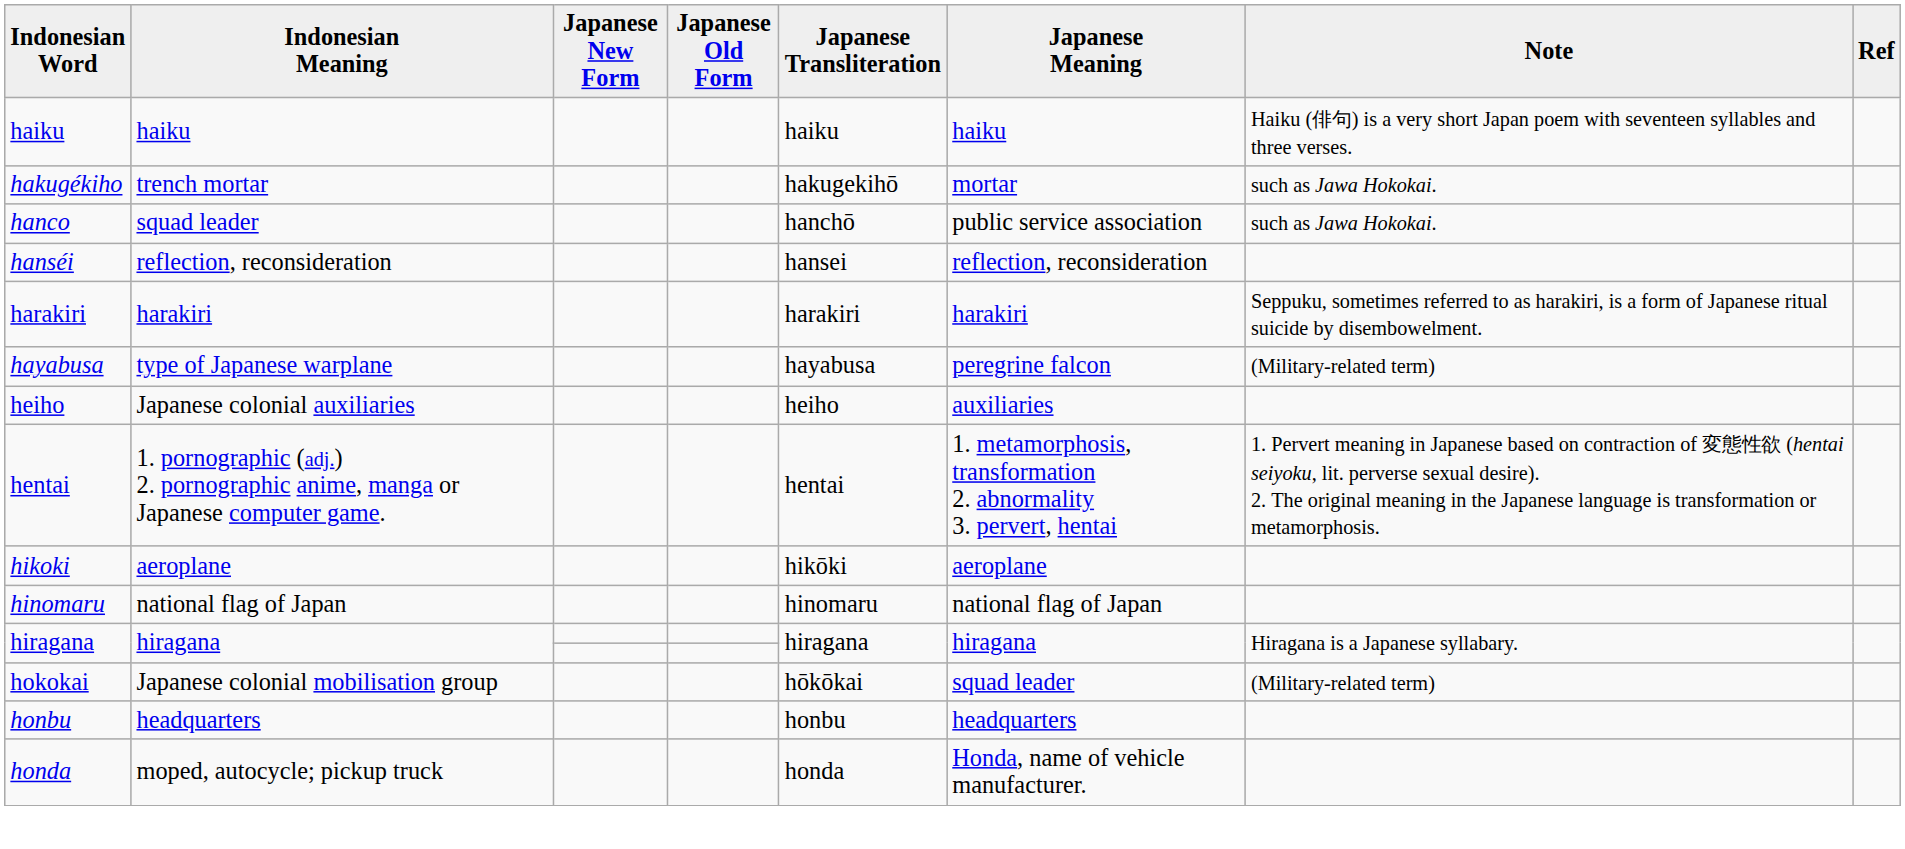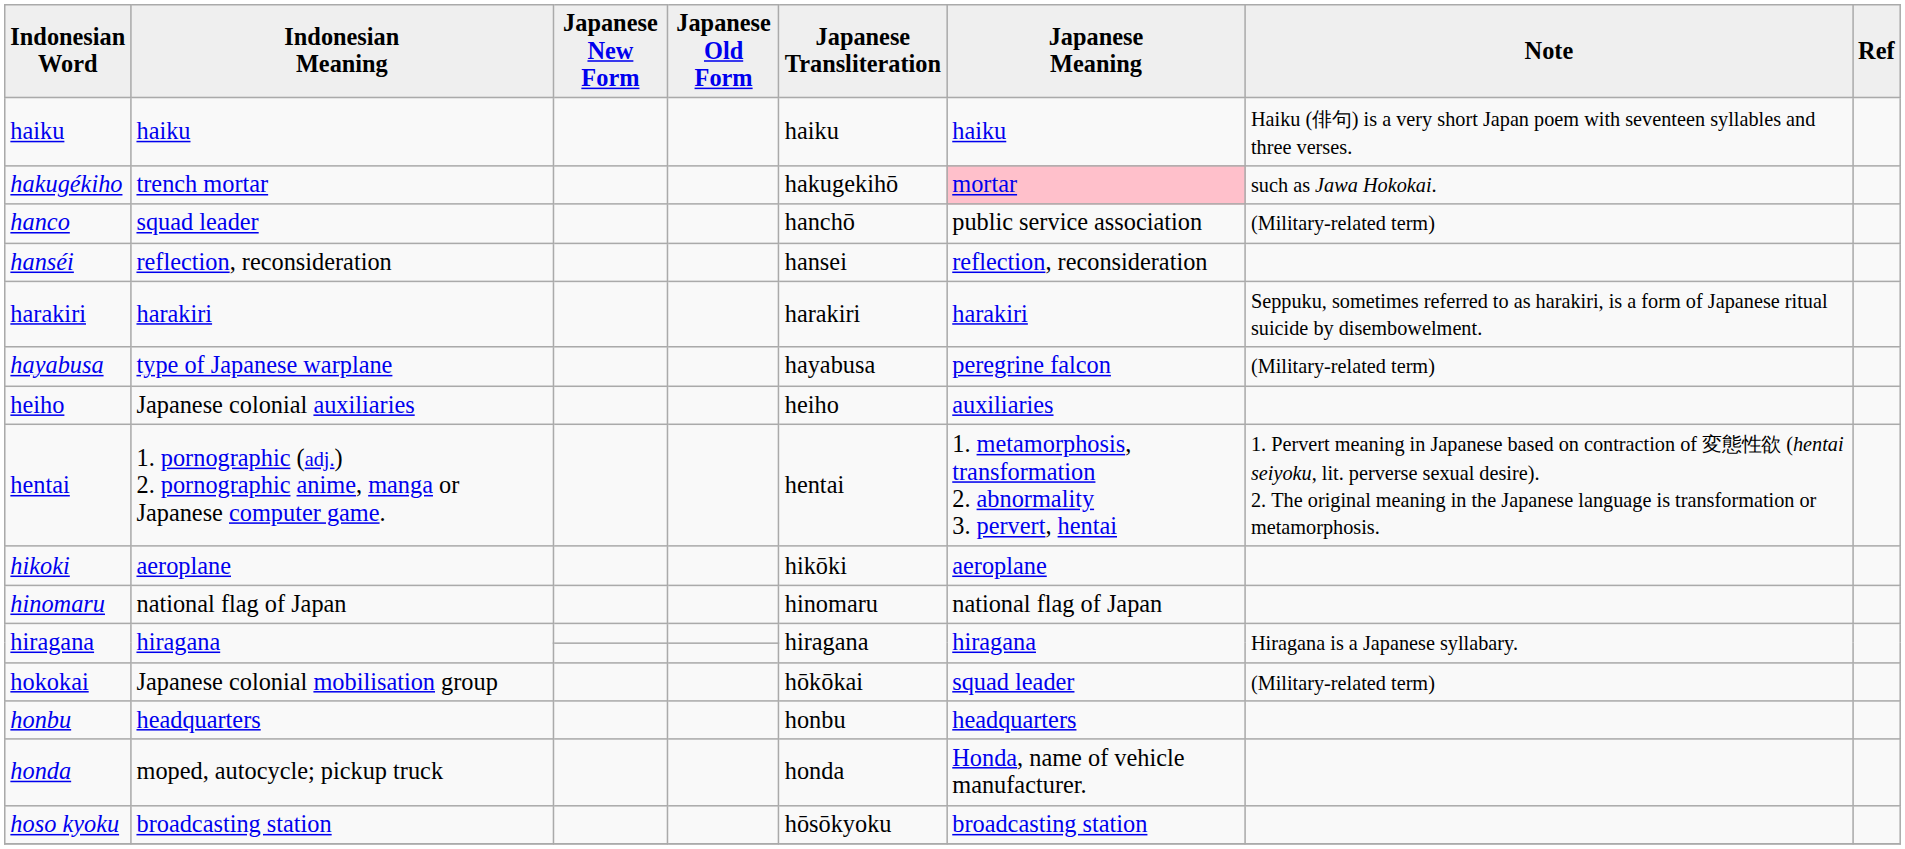hakugékiho | Japanese Meaning: no background -> pink background
hanco | Note: such as Jawa Hokokai. -> (Military-related term)
+ row: hoso kyoku | broadcasting station | hōsōkyoku | broadcasting station
